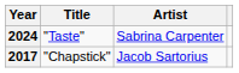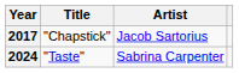rows swapped: 2017 <-> 2024
